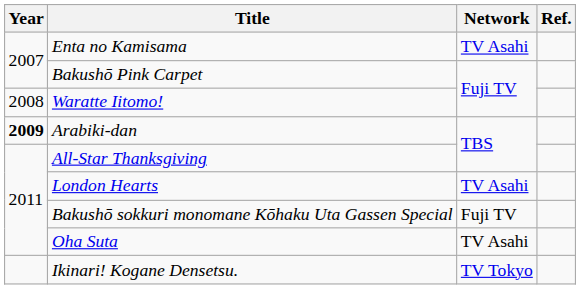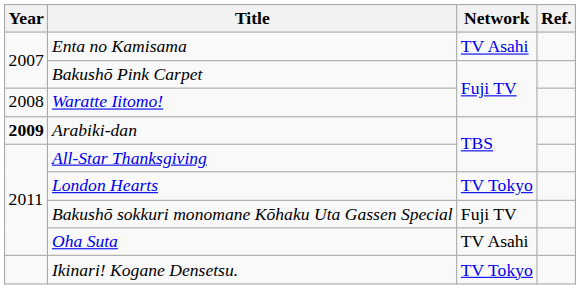London Hearts | Network: TV Asahi -> TV Tokyo
